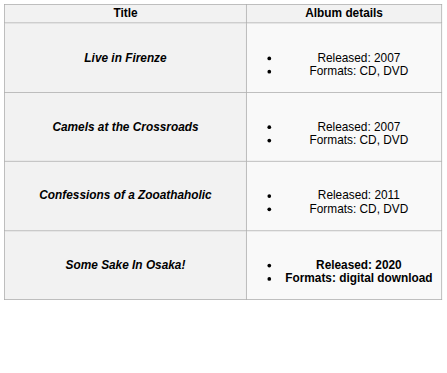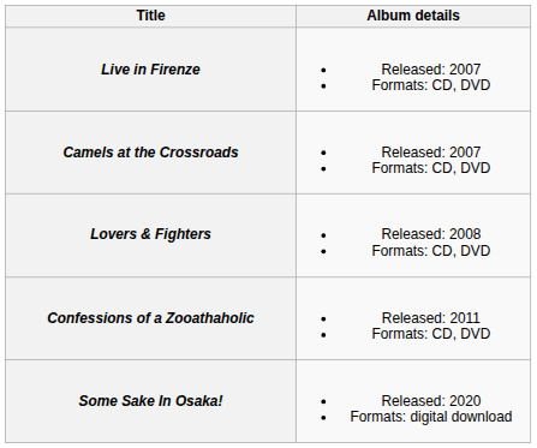+ row: Lovers & Fighters | Released: 2008 Formats: CD, DVD
Some Sake In Osaka! | Album details: bold -> normal
